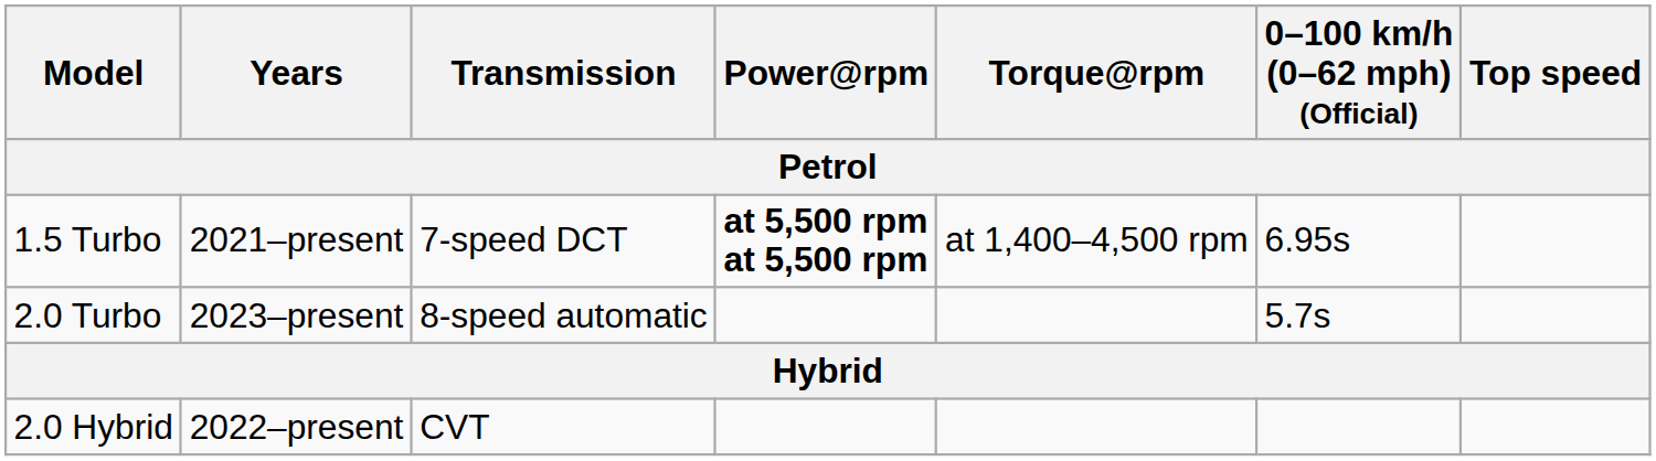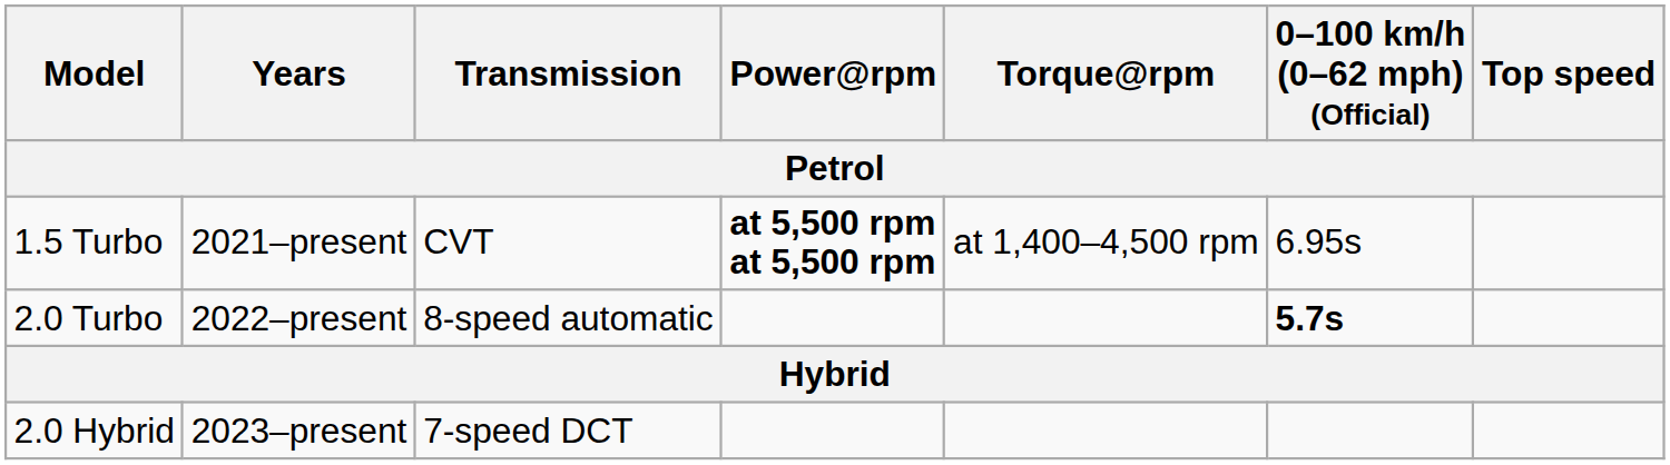1.5 Turbo | Transmission: 7-speed DCT -> CVT
2.0 Turbo | Years: 2023–present -> 2022–present
2.0 Turbo | 0–100 km/h (0–62 mph) (Official): normal -> bold
2.0 Hybrid | Years: 2022–present -> 2023–present
2.0 Hybrid | Transmission: CVT -> 7-speed DCT
